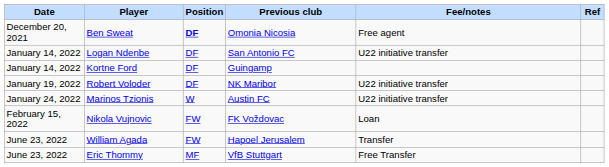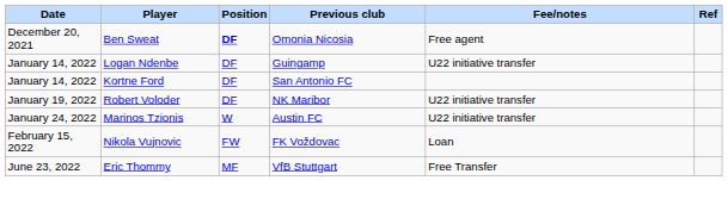Logan Ndenbe | Previous club: San Antonio FC -> Guingamp
Kortne Ford | Previous club: Guingamp -> San Antonio FC
- row: June 23, 2022 | William Agada | FW | Hapoel Jerusalem | Transfer
